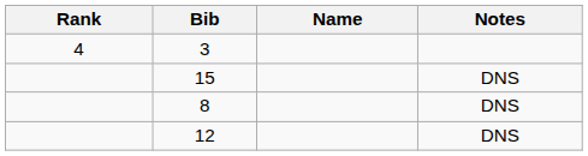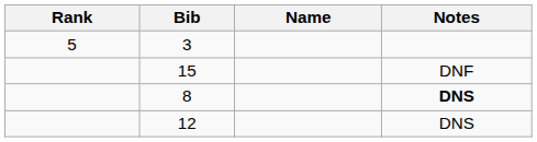3 | Rank: 4 -> 5
15 | Notes: DNS -> DNF
8 | Notes: normal -> bold
